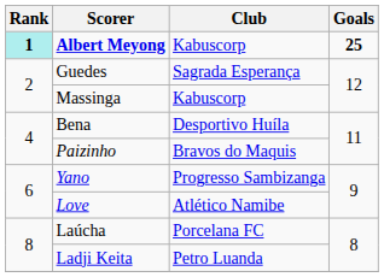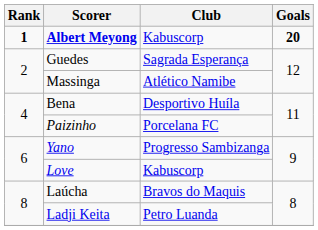Albert Meyong | Rank: paleturquoise background -> no background
Albert Meyong | Goals: 25 -> 20
Massinga | Club: Kabuscorp -> Atlético Namibe
Paizinho | Club: Bravos do Maquis -> Porcelana FC
Love | Club: Atlético Namibe -> Kabuscorp
Laúcha | Club: Porcelana FC -> Bravos do Maquis
